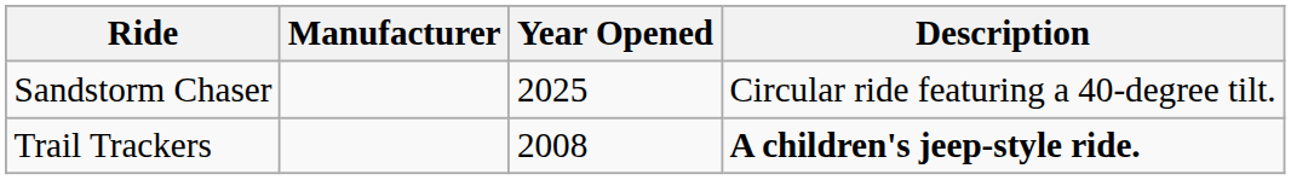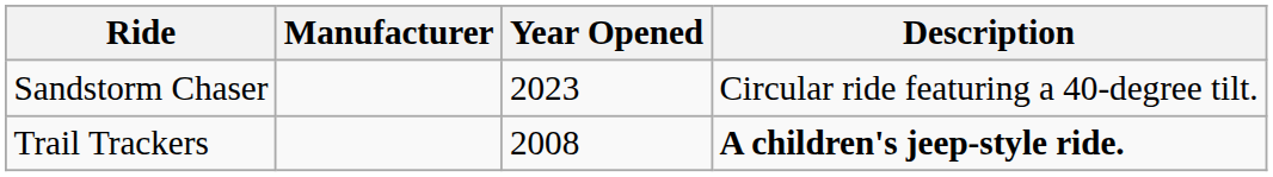Sandstorm Chaser | Year Opened: 2025 -> 2023
